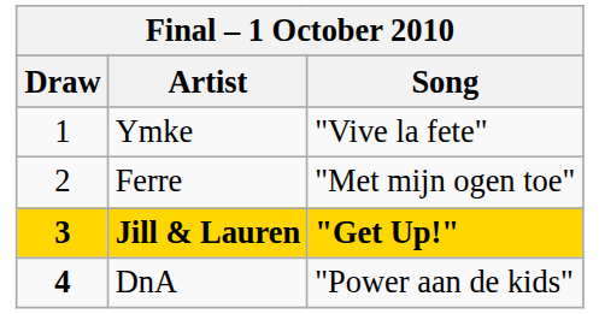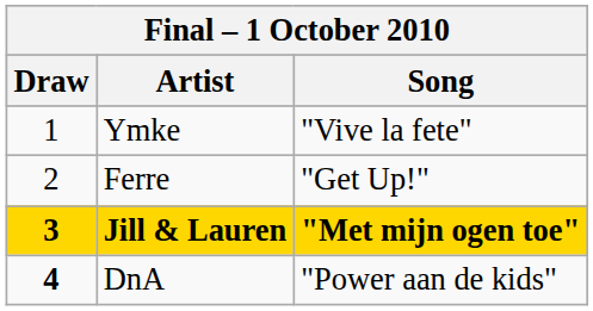Ferre | Song: "Met mijn ogen toe" -> "Get Up!"
Jill & Lauren | Song: "Get Up!" -> "Met mijn ogen toe"
